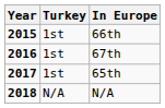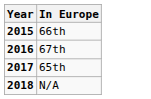- column: Turkey | 1st | 1st | 1st | N/A
